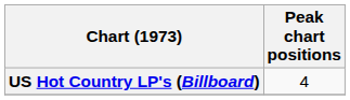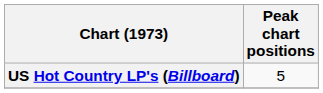US Hot Country LP's (Billboard) | Peak chart positions: 4 -> 5
